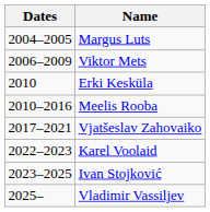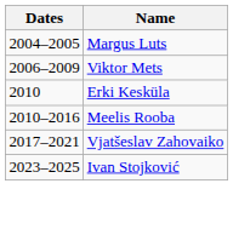- row: 2022–2023 | Karel Voolaid
- row: 2025– | Vladimir Vassiljev
